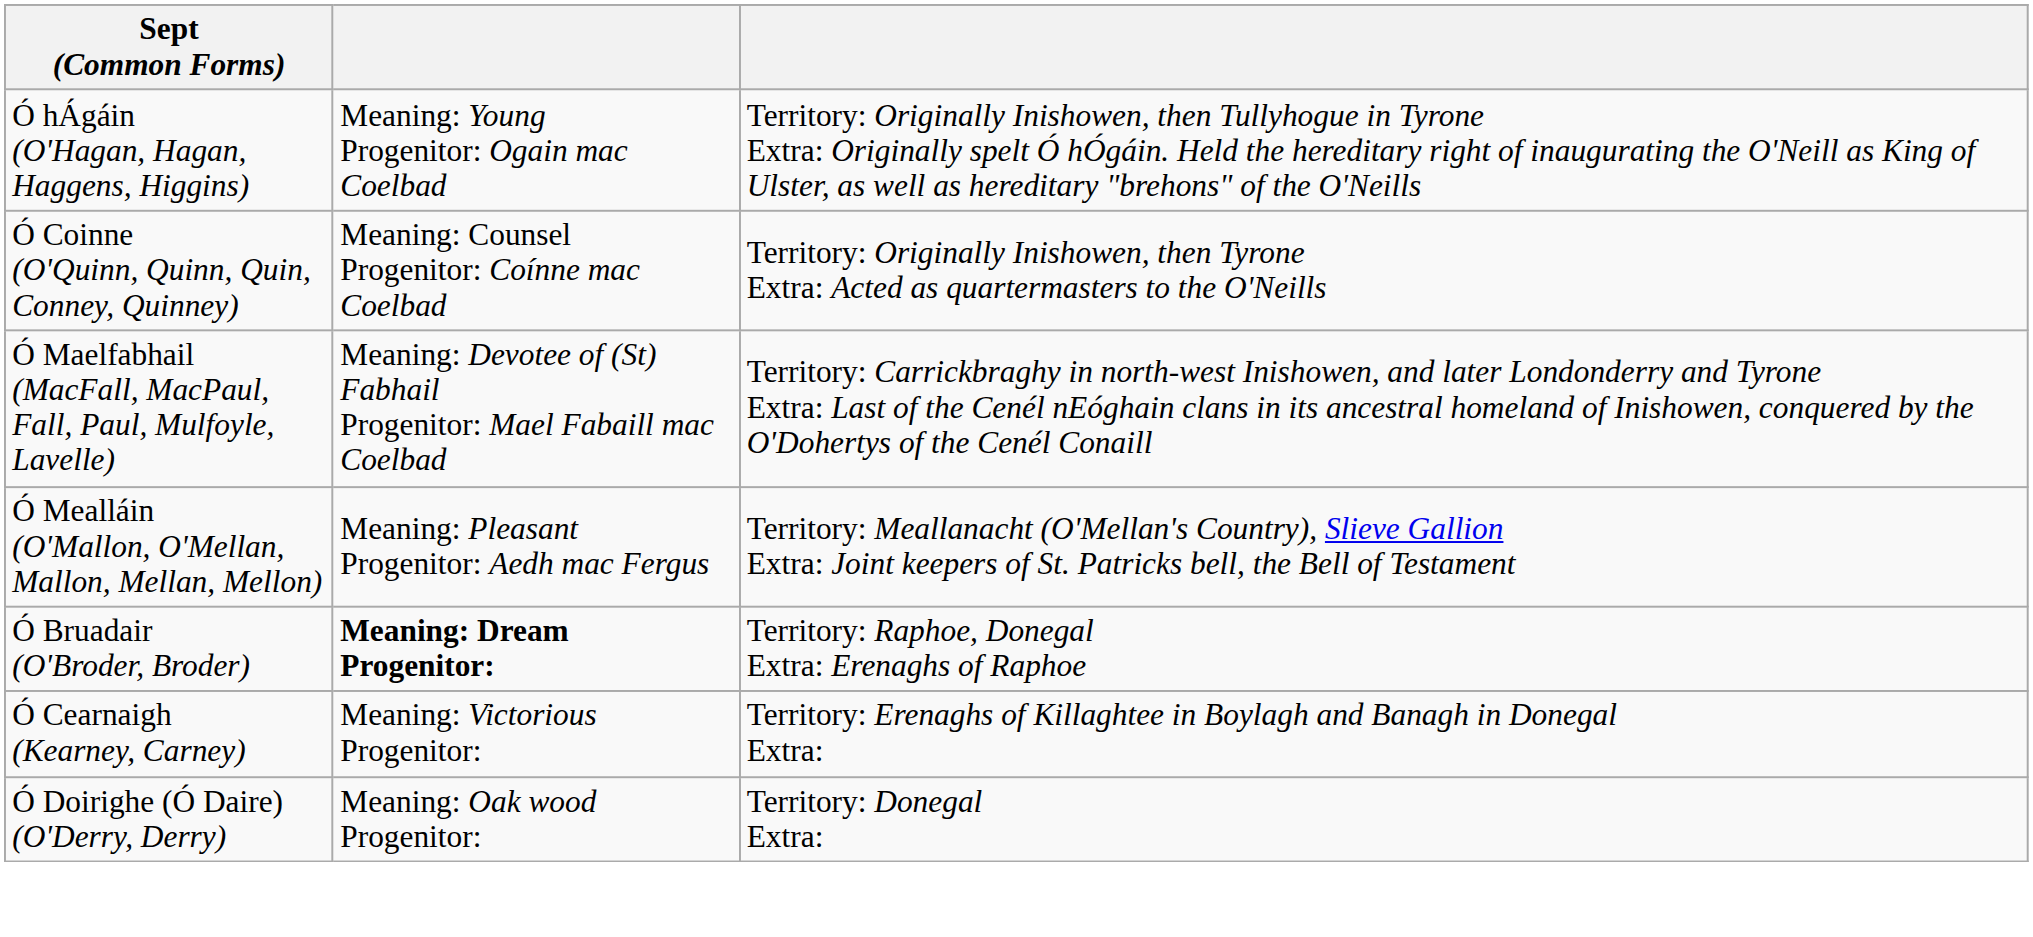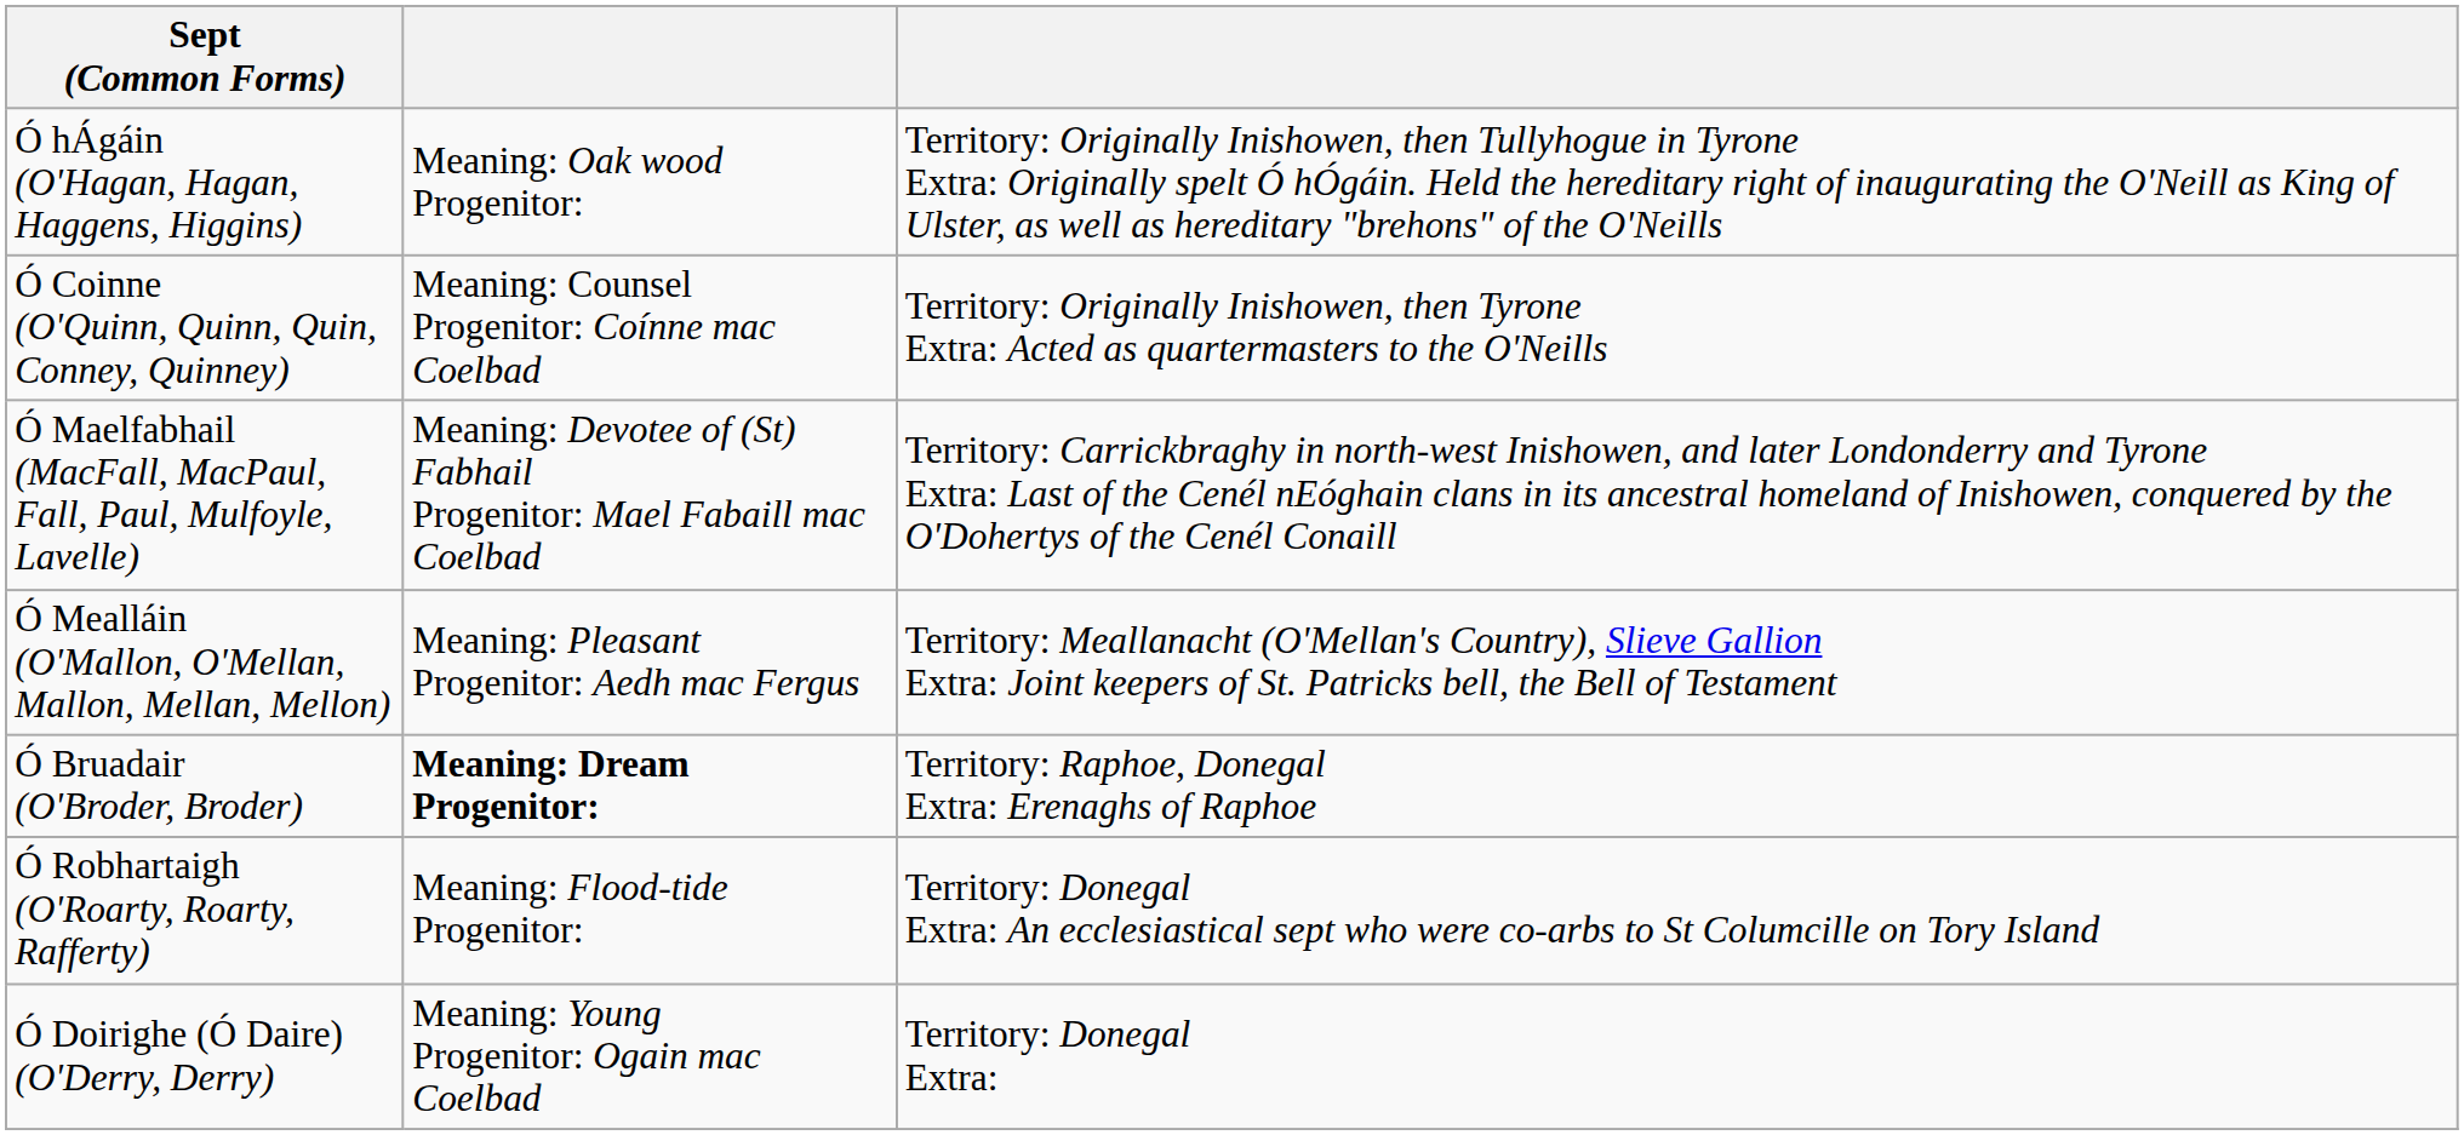Ó hÁgáin (O'Hagan, Hagan, Haggens, Higgins) | column 2: Meaning: Young Progenitor: Ogain mac Coelbad -> Meaning: Oak wood Progenitor:
- row: Ó Cearnaigh (Kearney, Carney) | Meaning: Victorious Progenitor: | Territory: Erenaghs of Killaghtee in Boylagh and Banagh in Donegal Extra:
+ row: Ó Robhartaigh (O'Roarty, Roarty, Rafferty) | Meaning: Flood-tide Progenitor: | Territory: Donegal Extra: An ecclesiastical sept who were co-arbs to St Columcille on Tory Island
Ó Doirighe (Ó Daire) (O'Derry, Derry) | column 2: Meaning: Oak wood Progenitor: -> Meaning: Young Progenitor: Ogain mac Coelbad
